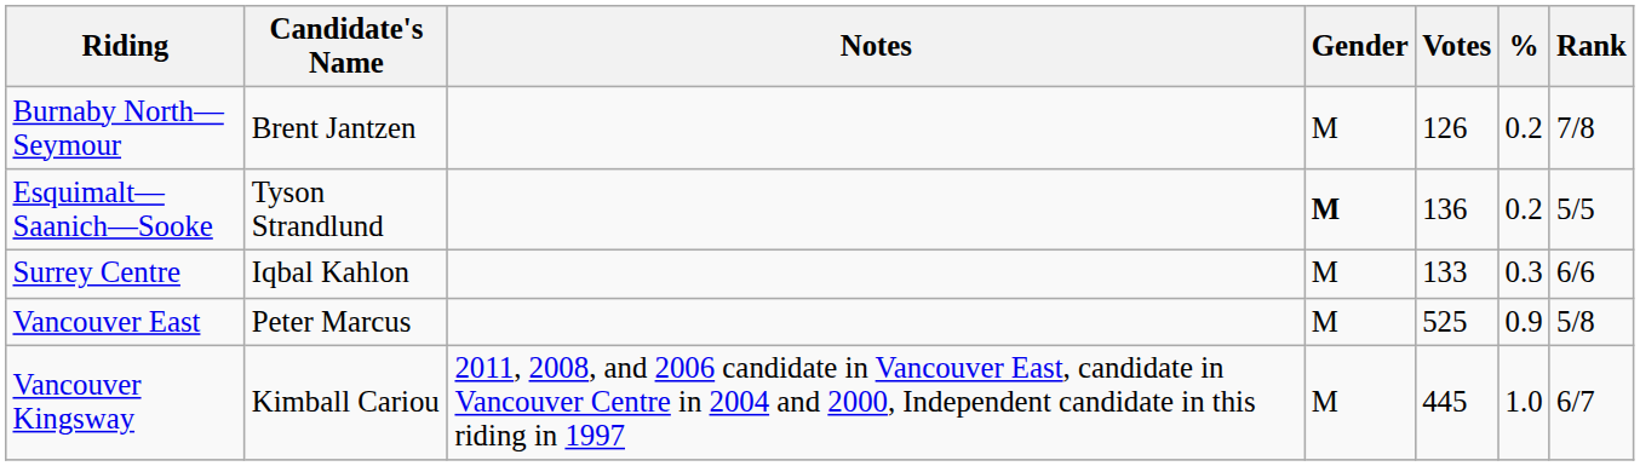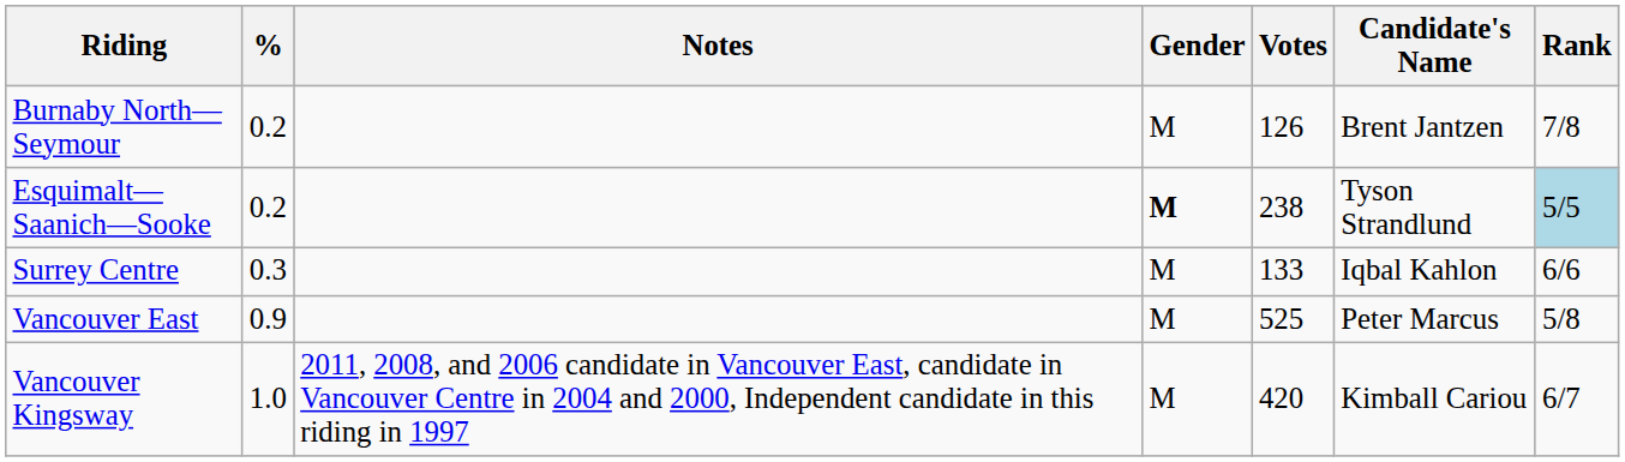columns swapped: Candidate's Name <-> %
Esquimalt—Saanich—Sooke | Votes: 136 -> 238
Esquimalt—Saanich—Sooke | Rank: no background -> lightblue background
Vancouver Kingsway | Votes: 445 -> 420
